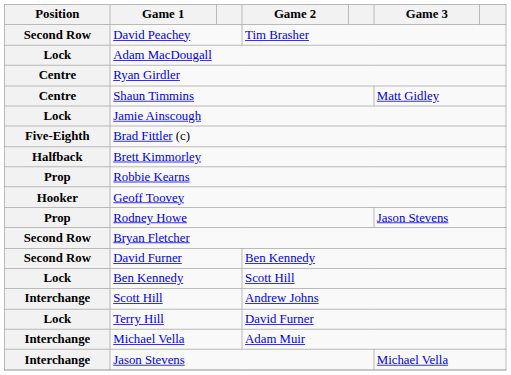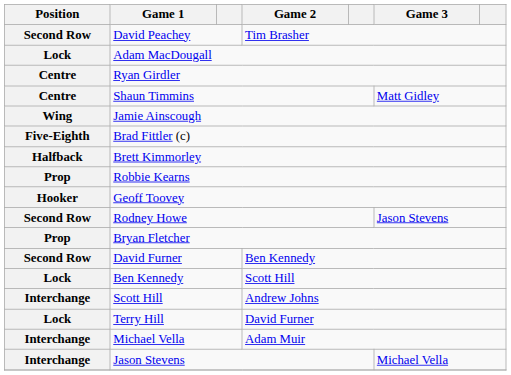Jamie Ainscough | Position: Lock -> Wing
Rodney Howe | Position: Prop -> Second Row
Bryan Fletcher | Position: Second Row -> Prop
